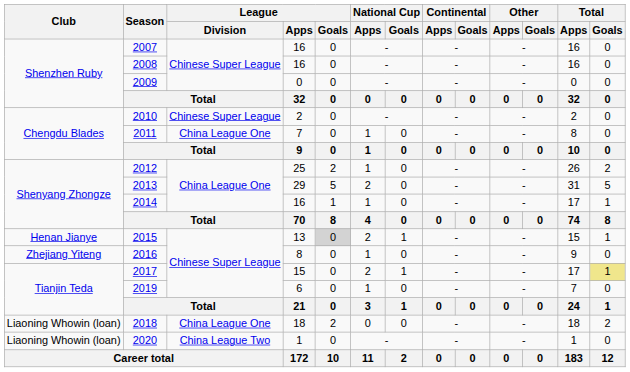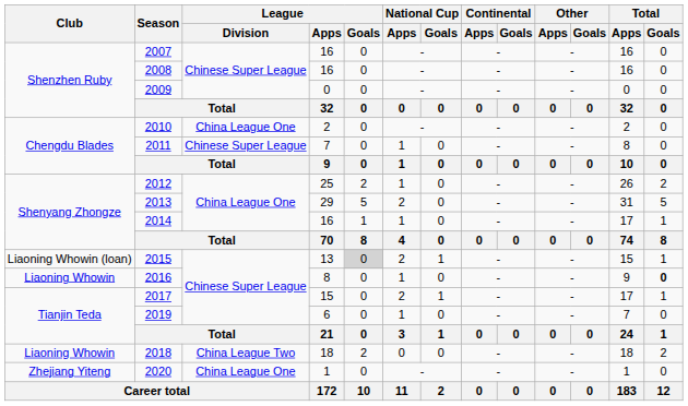2010 | League / Division: Chinese Super League -> China League One
2011 | League / Division: China League One -> Chinese Super League
2015 | Club: Henan Jianye -> Liaoning Whowin (loan)
2016 | Club: Zhejiang Yiteng -> Liaoning Whowin
2016 | Total / Goals: normal -> bold
2017 | Total / Goals: khaki background -> no background
2018 | Club: Liaoning Whowin (loan) -> Liaoning Whowin
2018 | League / Division: China League One -> China League Two
2020 | Club: Liaoning Whowin (loan) -> Zhejiang Yiteng
2020 | League / Division: China League Two -> China League One
